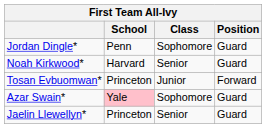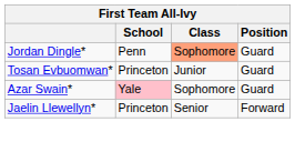Jordan Dingle* | Class: no background -> lightsalmon background
- row: Noah Kirkwood* | Harvard | Senior | Guard
Tosan Evbuomwan* | Position: Forward -> Guard
Jaelin Llewellyn* | Position: Guard -> Forward
